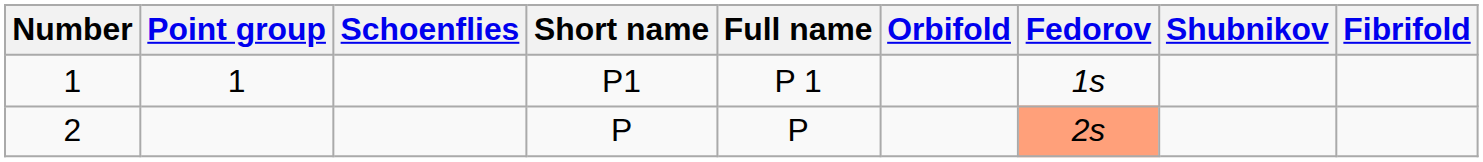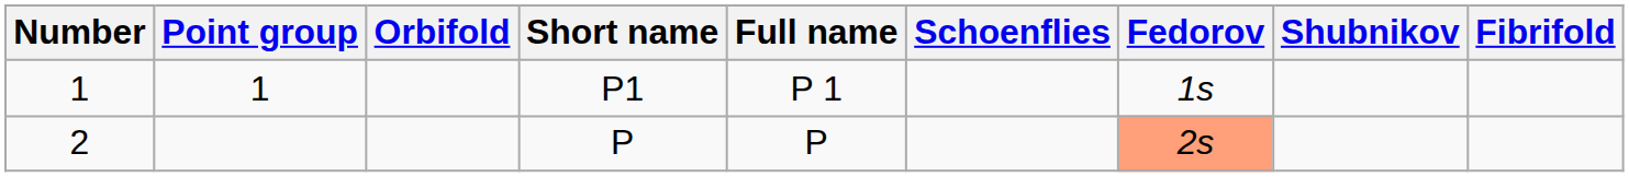columns swapped: Orbifold <-> Schoenflies
